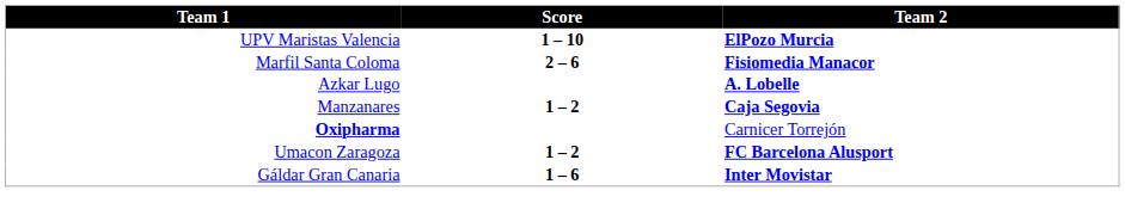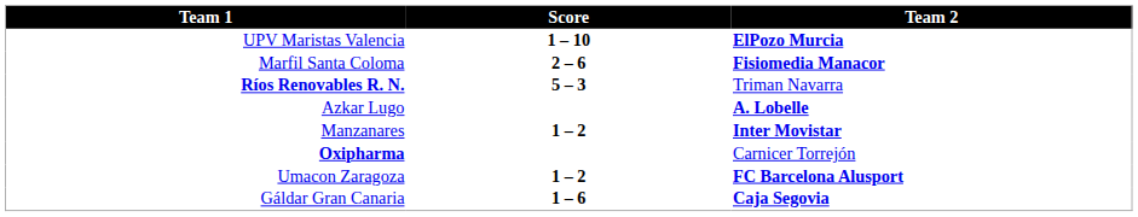+ row: Ríos Renovables R. N. | 5 – 3 | Triman Navarra
Manzanares | Team 2: Caja Segovia -> Inter Movistar
Gáldar Gran Canaria | Team 2: Inter Movistar -> Caja Segovia
